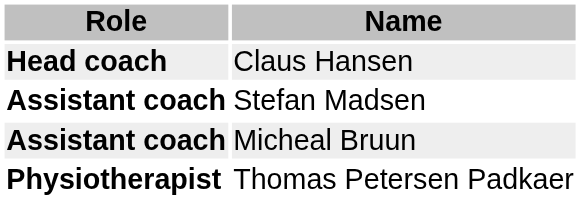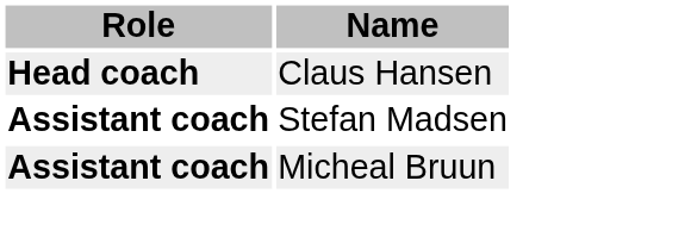- row: Physiotherapist | Thomas Petersen Padkaer
